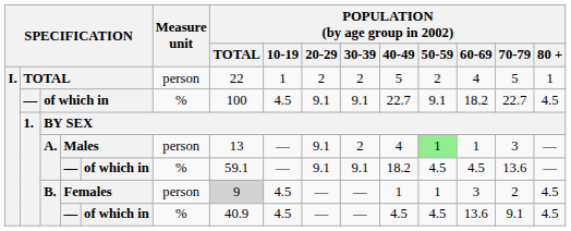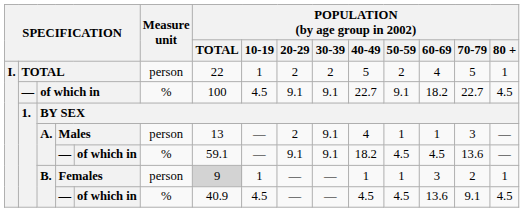Males | POPULATION (by age group in 2002) / 20-29: 9.1 -> 2
Males | POPULATION (by age group in 2002) / 30-39: 2 -> 9.1
Males | POPULATION (by age group in 2002) / 50-59: lightgreen background -> no background
Females | POPULATION (by age group in 2002) / 10-19: 4.5 -> 1
Females | POPULATION (by age group in 2002) / 80 +: 4.5 -> 1
